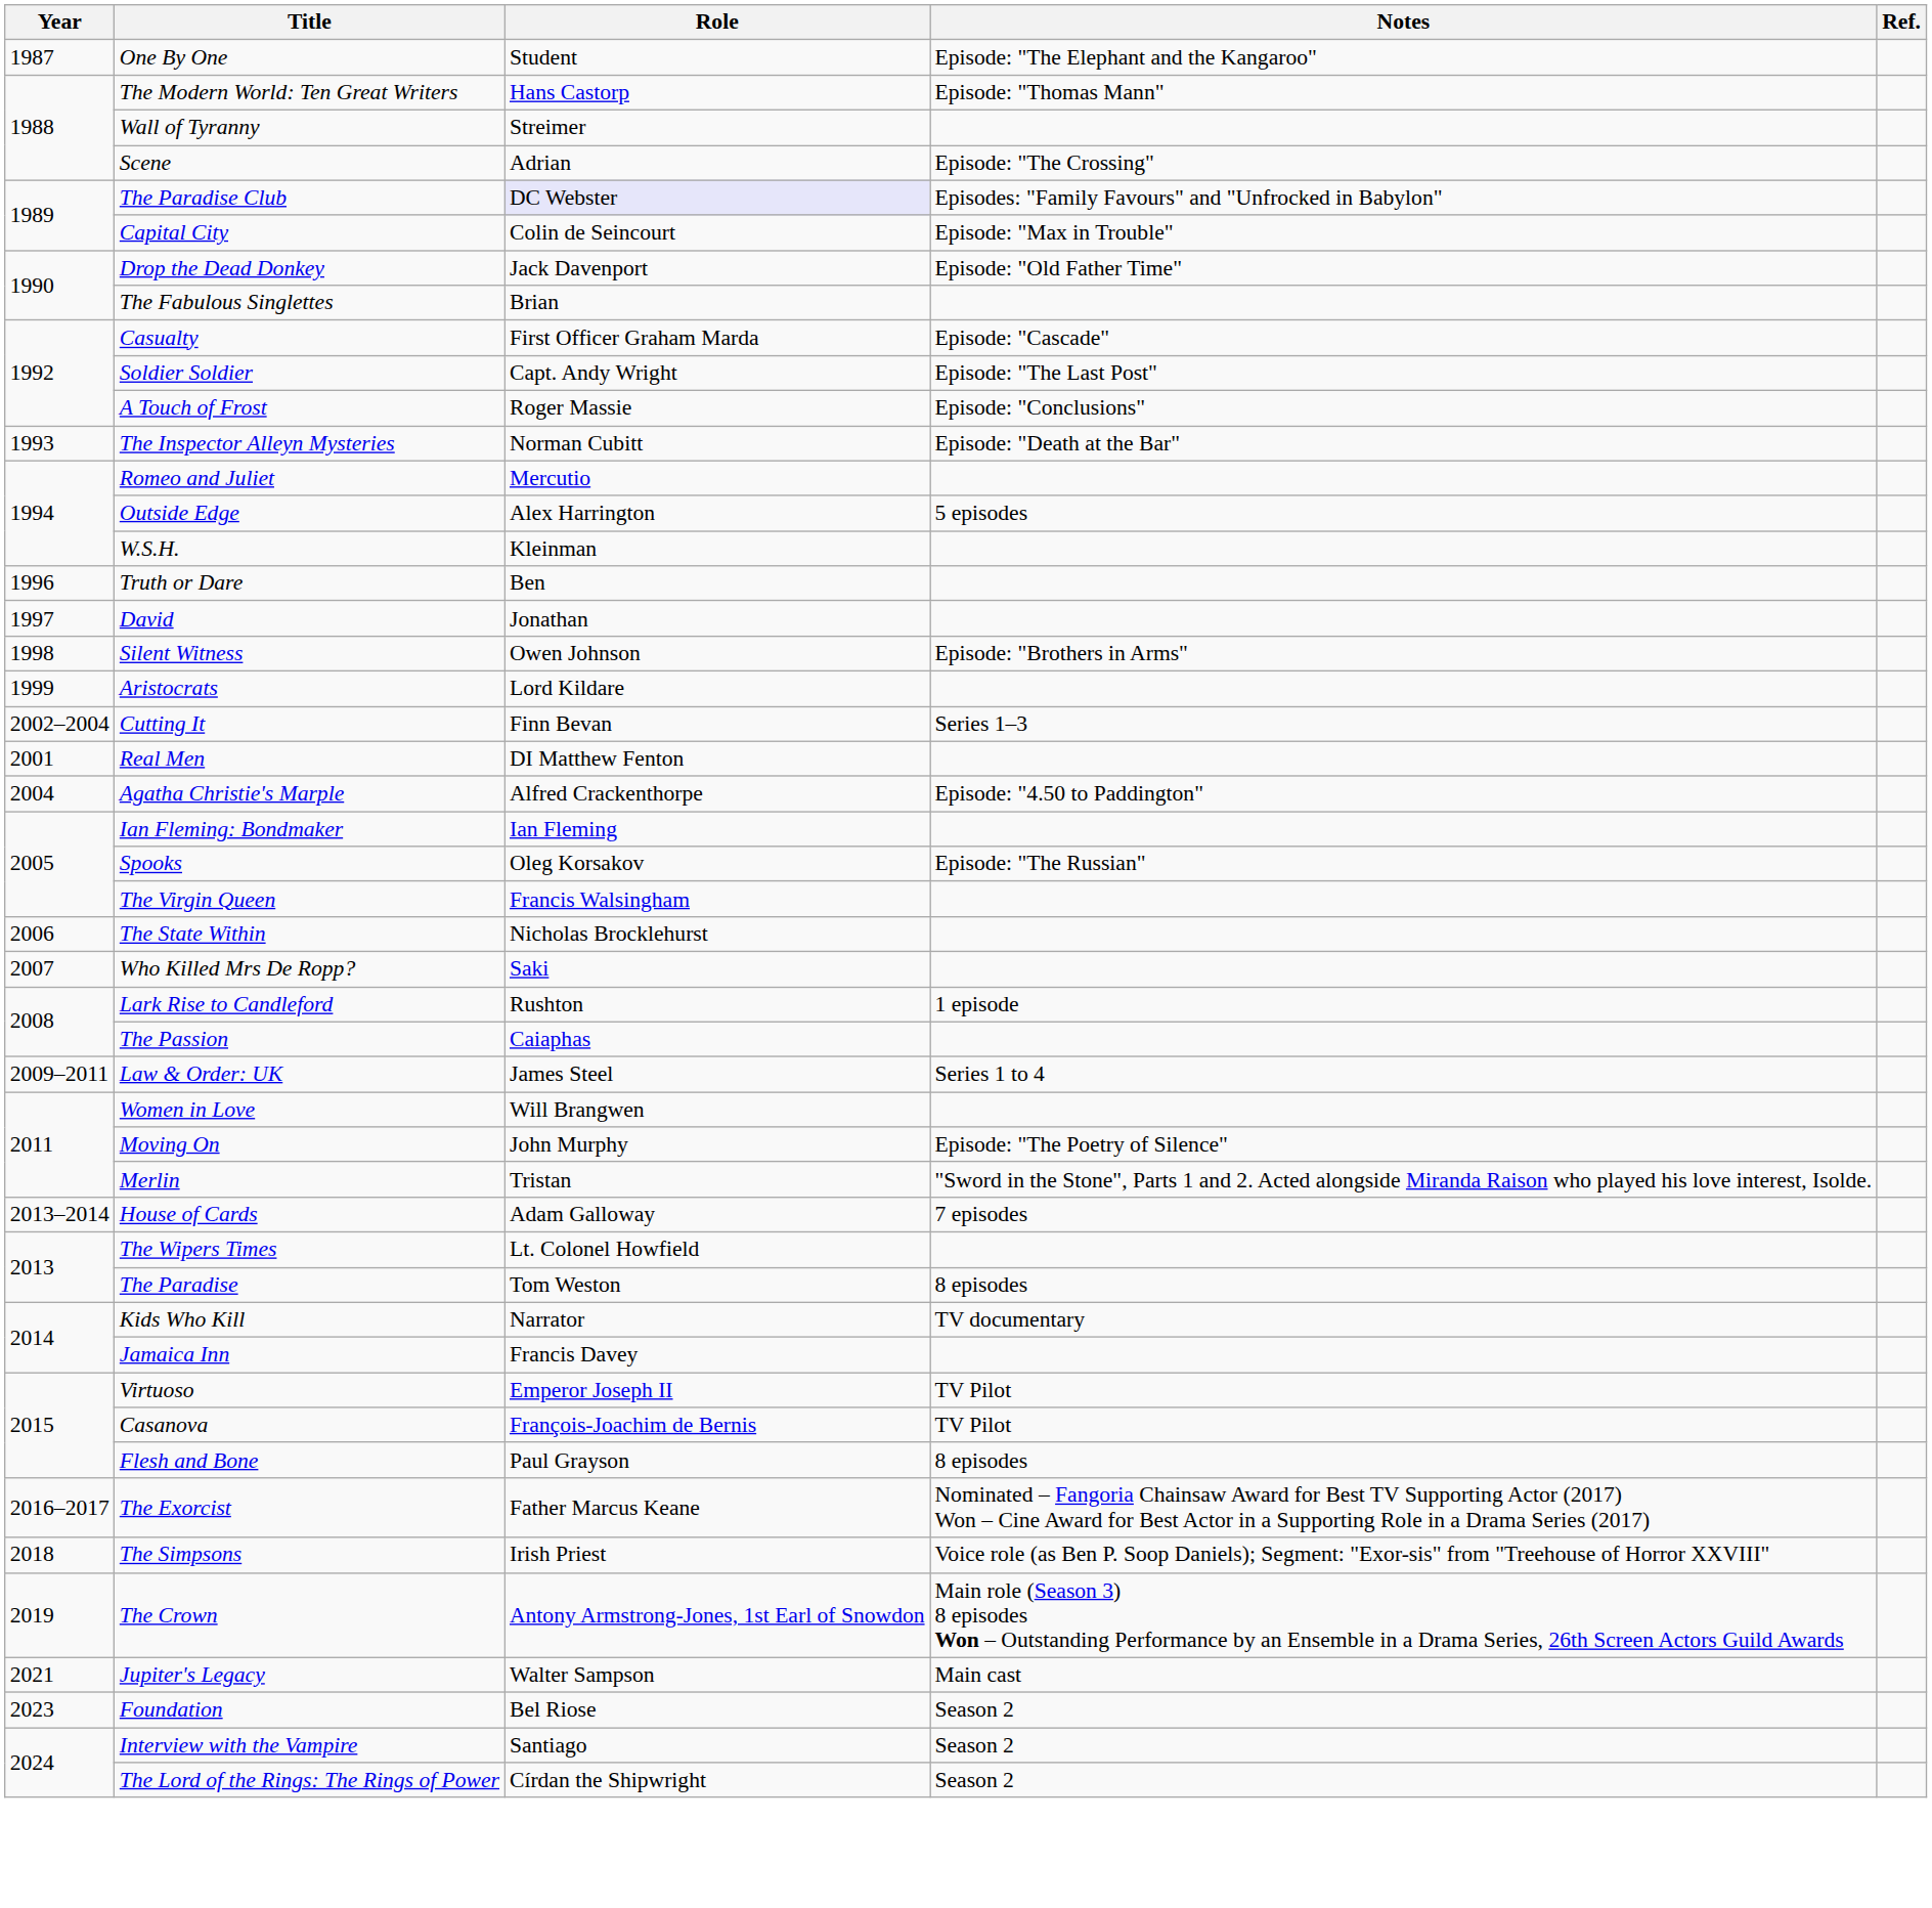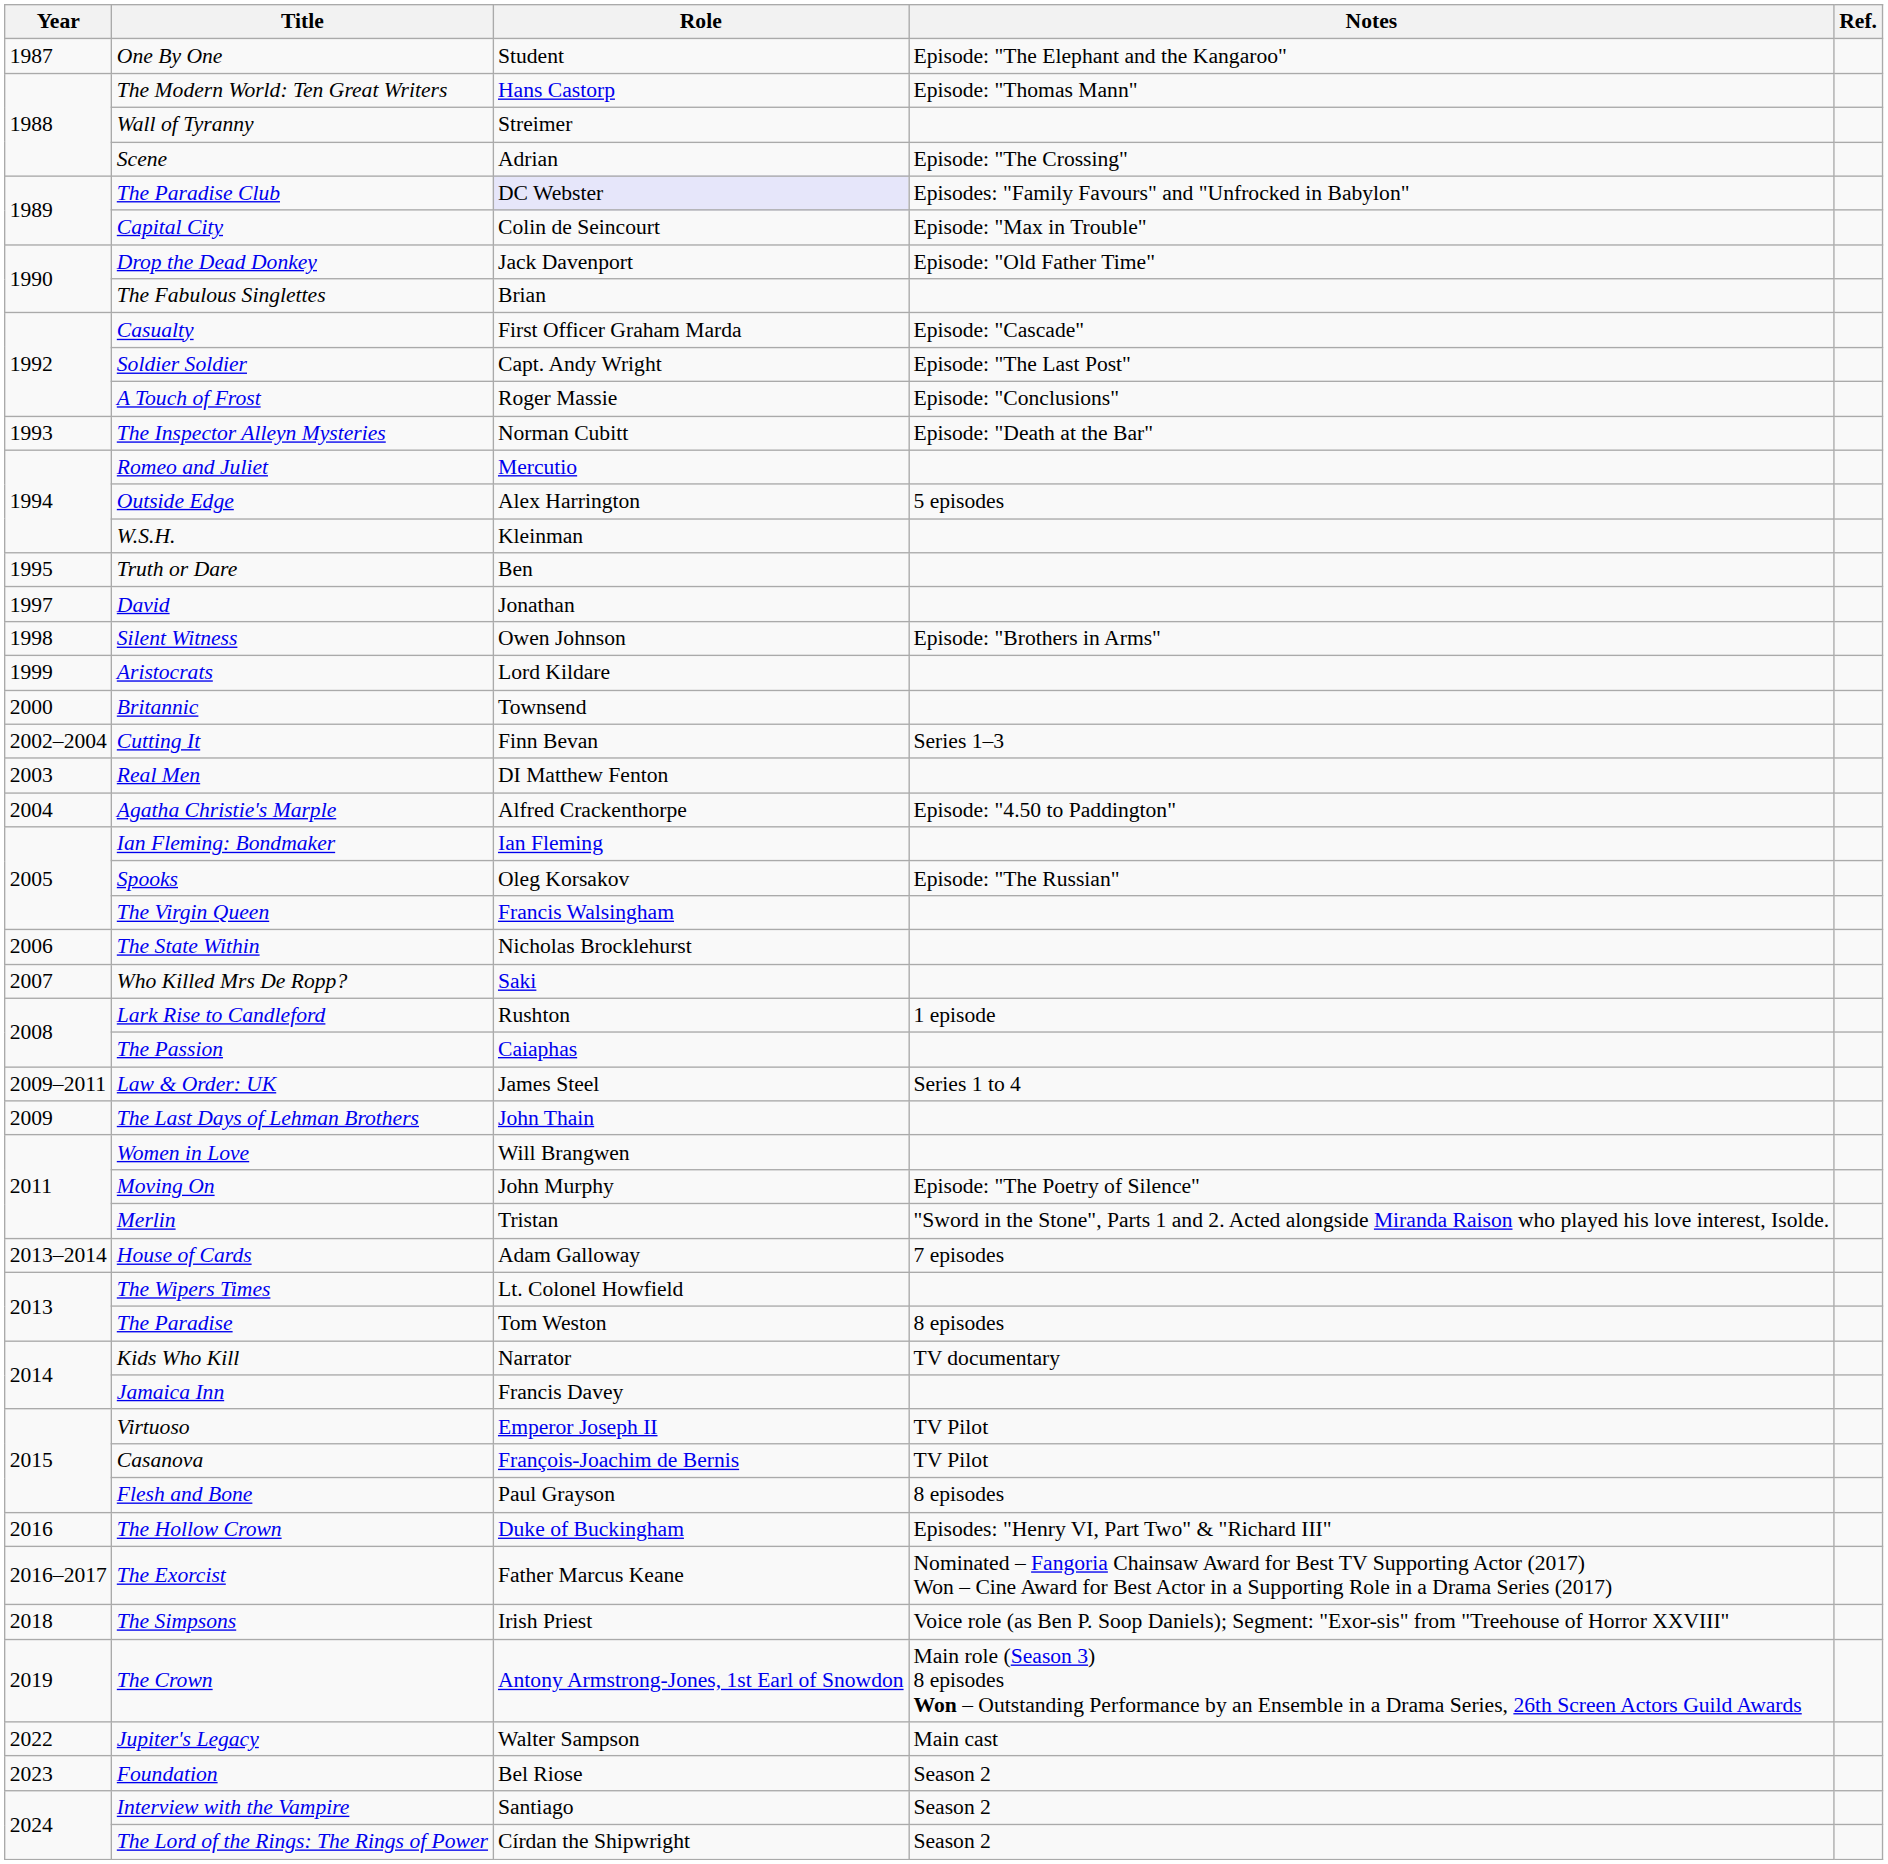Truth or Dare | Year: 1996 -> 1995
+ row: 2000 | Britannic | Townsend
Real Men | Year: 2001 -> 2003
+ row: 2009 | The Last Days of Lehman Brothers | John Thain
+ row: 2016 | The Hollow Crown | Duke of Buckingham | Episodes: "Henry VI, Part Two" & "Richard III"
Jupiter's Legacy | Year: 2021 -> 2022
